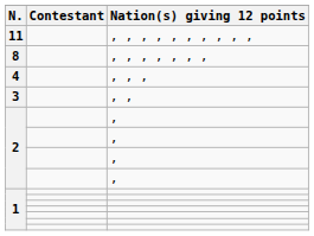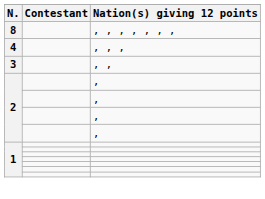- row: 11 | , , , , , , , , , ,
